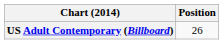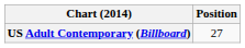US Adult Contemporary (Billboard) | Position: 26 -> 27
